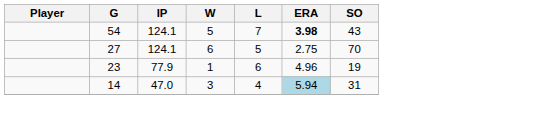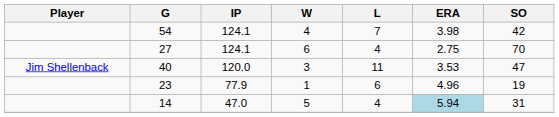54 | W: 5 -> 4
54 | ERA: bold -> normal
54 | SO: 43 -> 42
27 | L: 5 -> 4
+ row: Jim Shellenback | 40 | 120.0 | 3 | 11 | 3.53 | 47
14 | W: 3 -> 5
